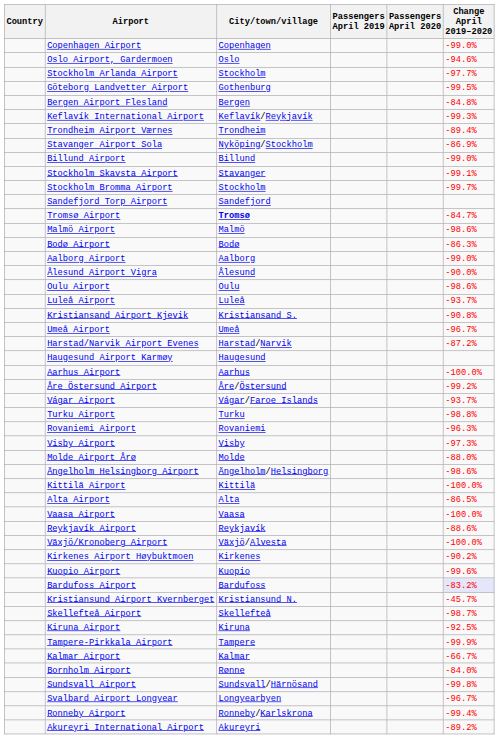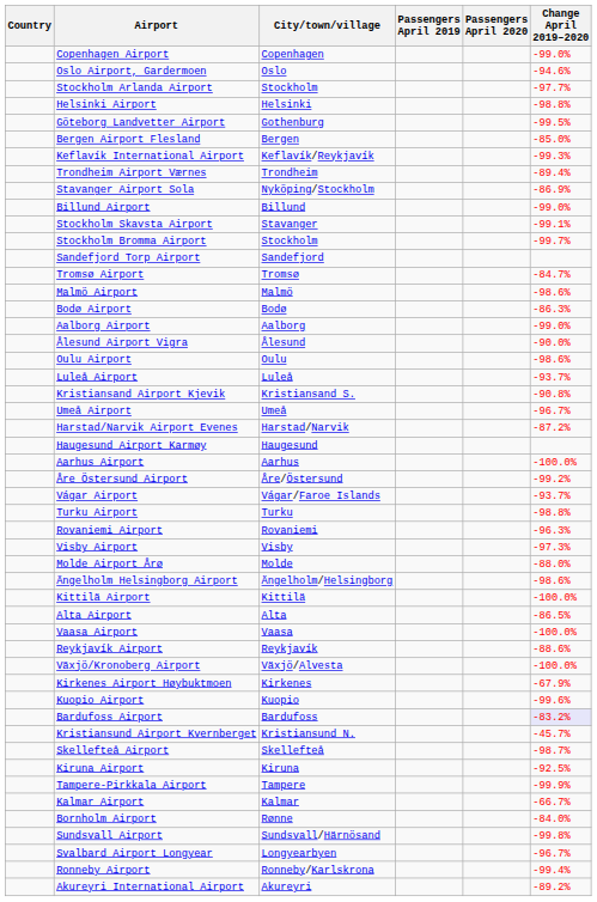+ row: Helsinki Airport | Helsinki | -98.8%
Bergen Airport Flesland | Change April 2019–2020: -84.8% -> -85.0%
Tromsø Airport | City/town/village: bold -> normal
Kirkenes Airport Høybuktmoen | Change April 2019–2020: -90.2% -> -67.9%
